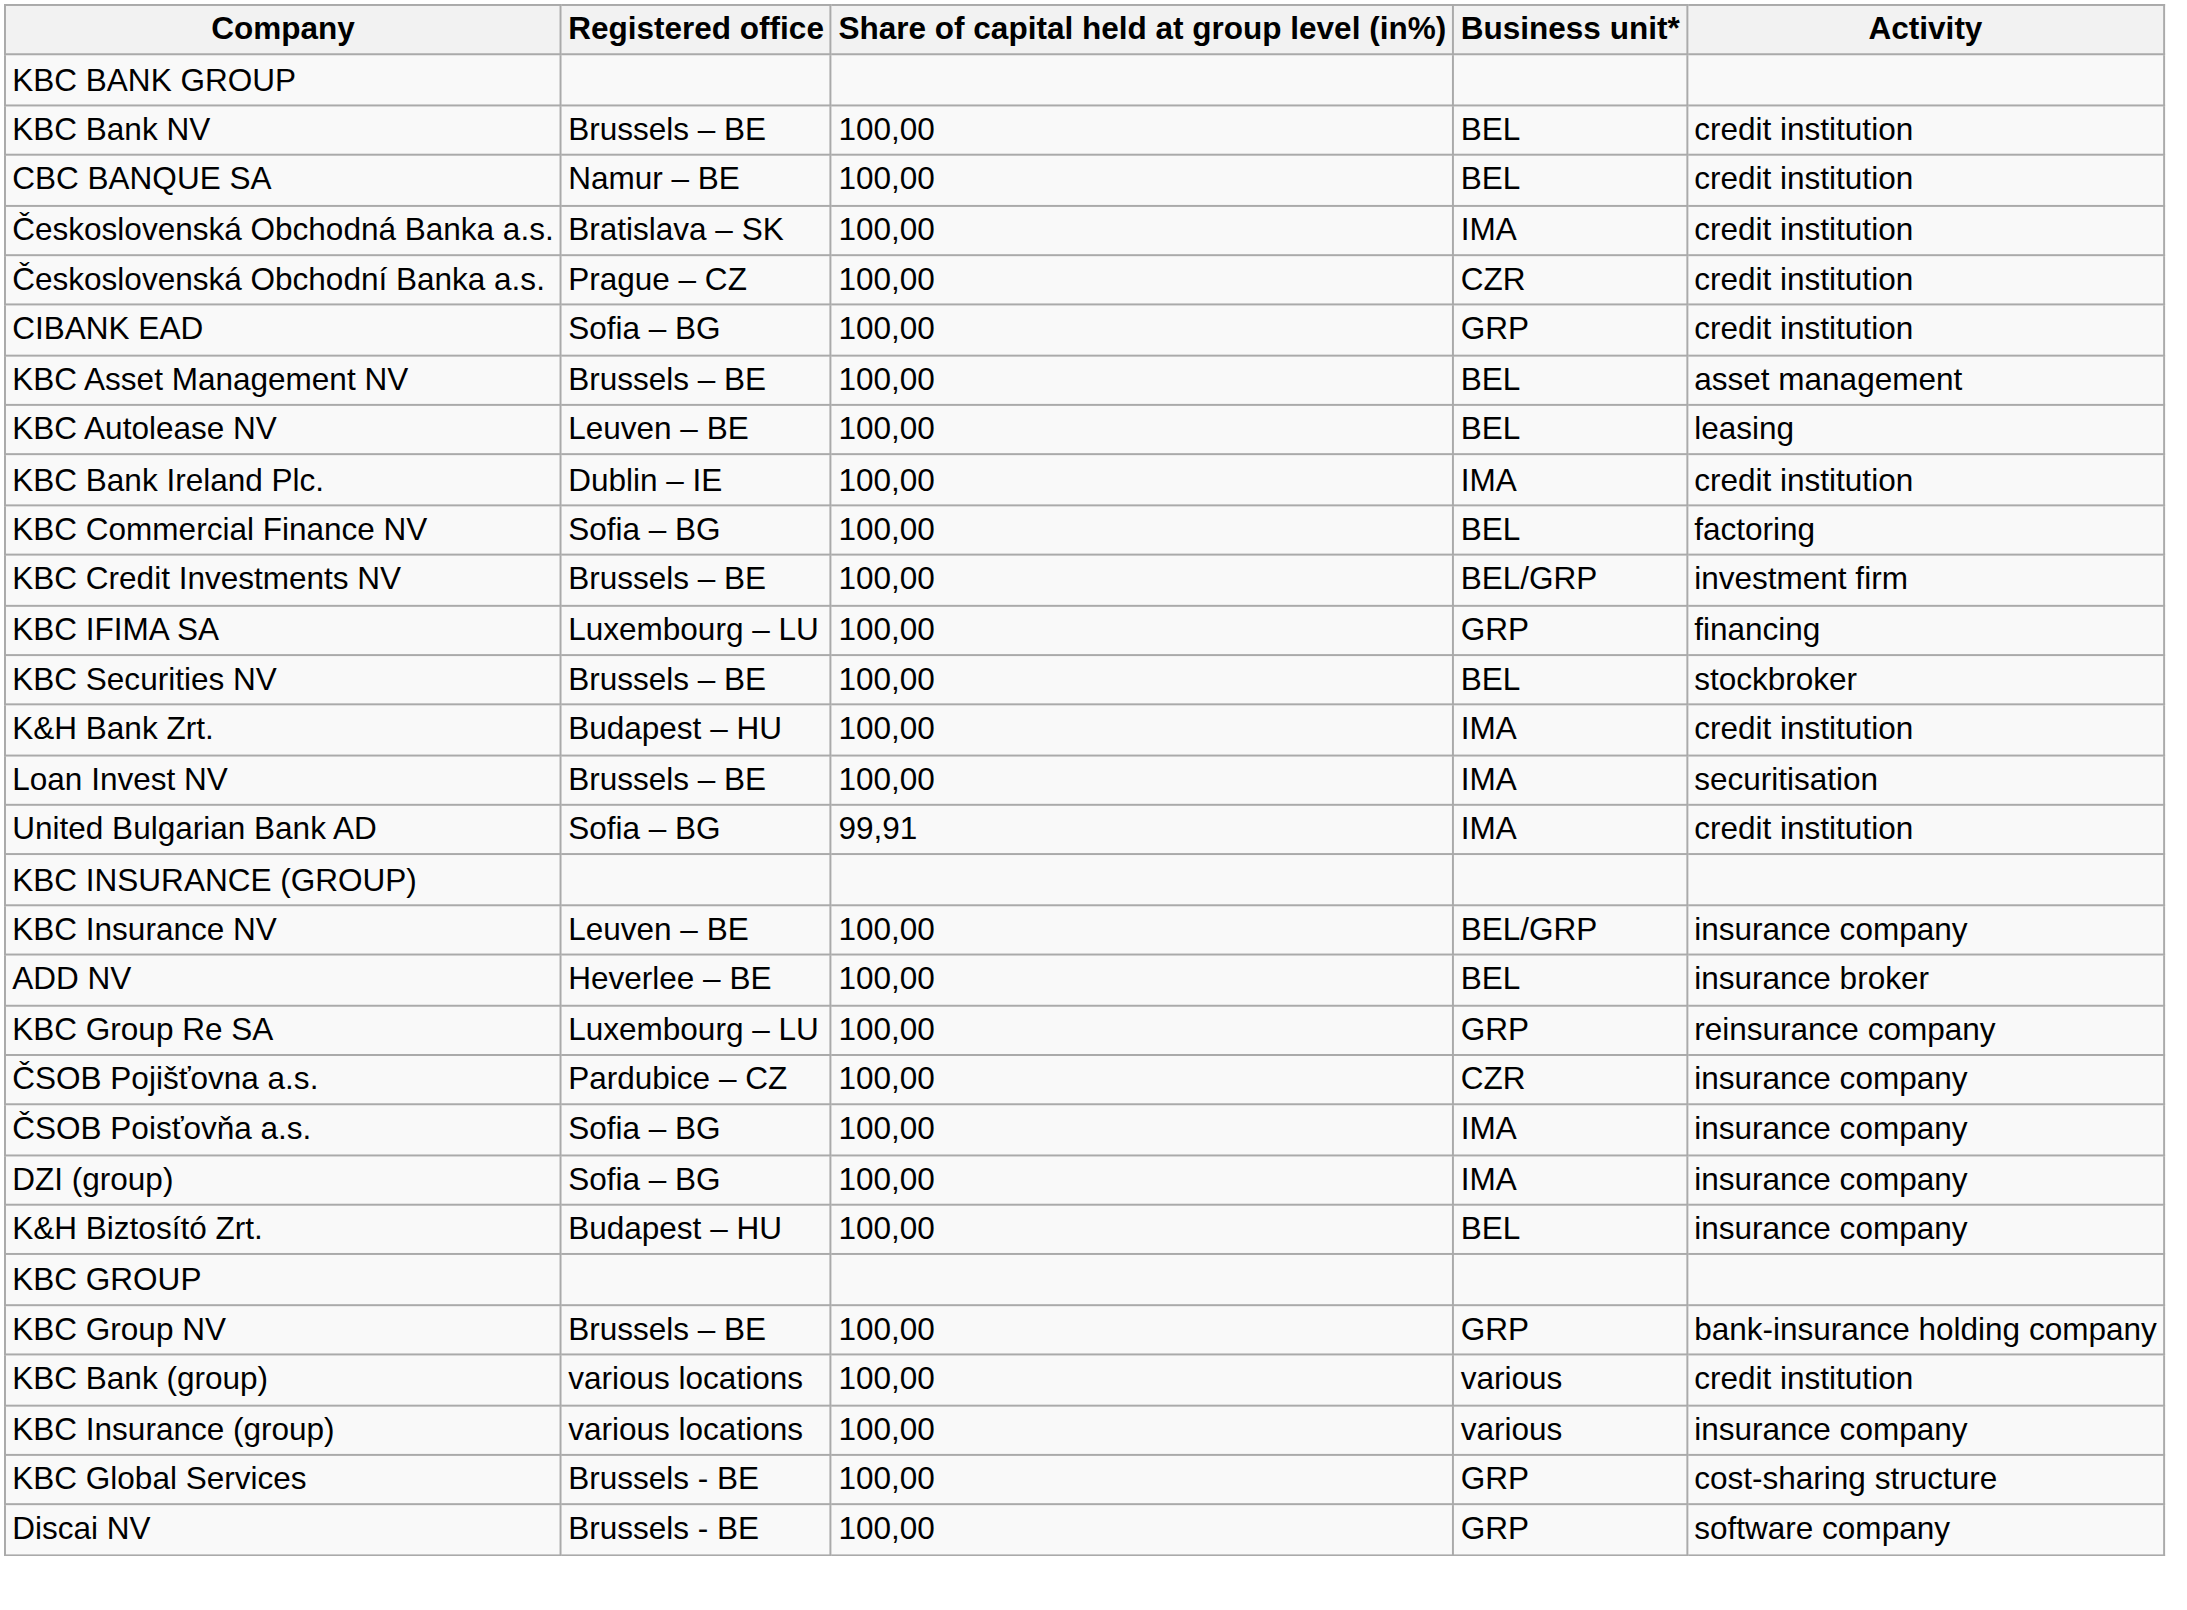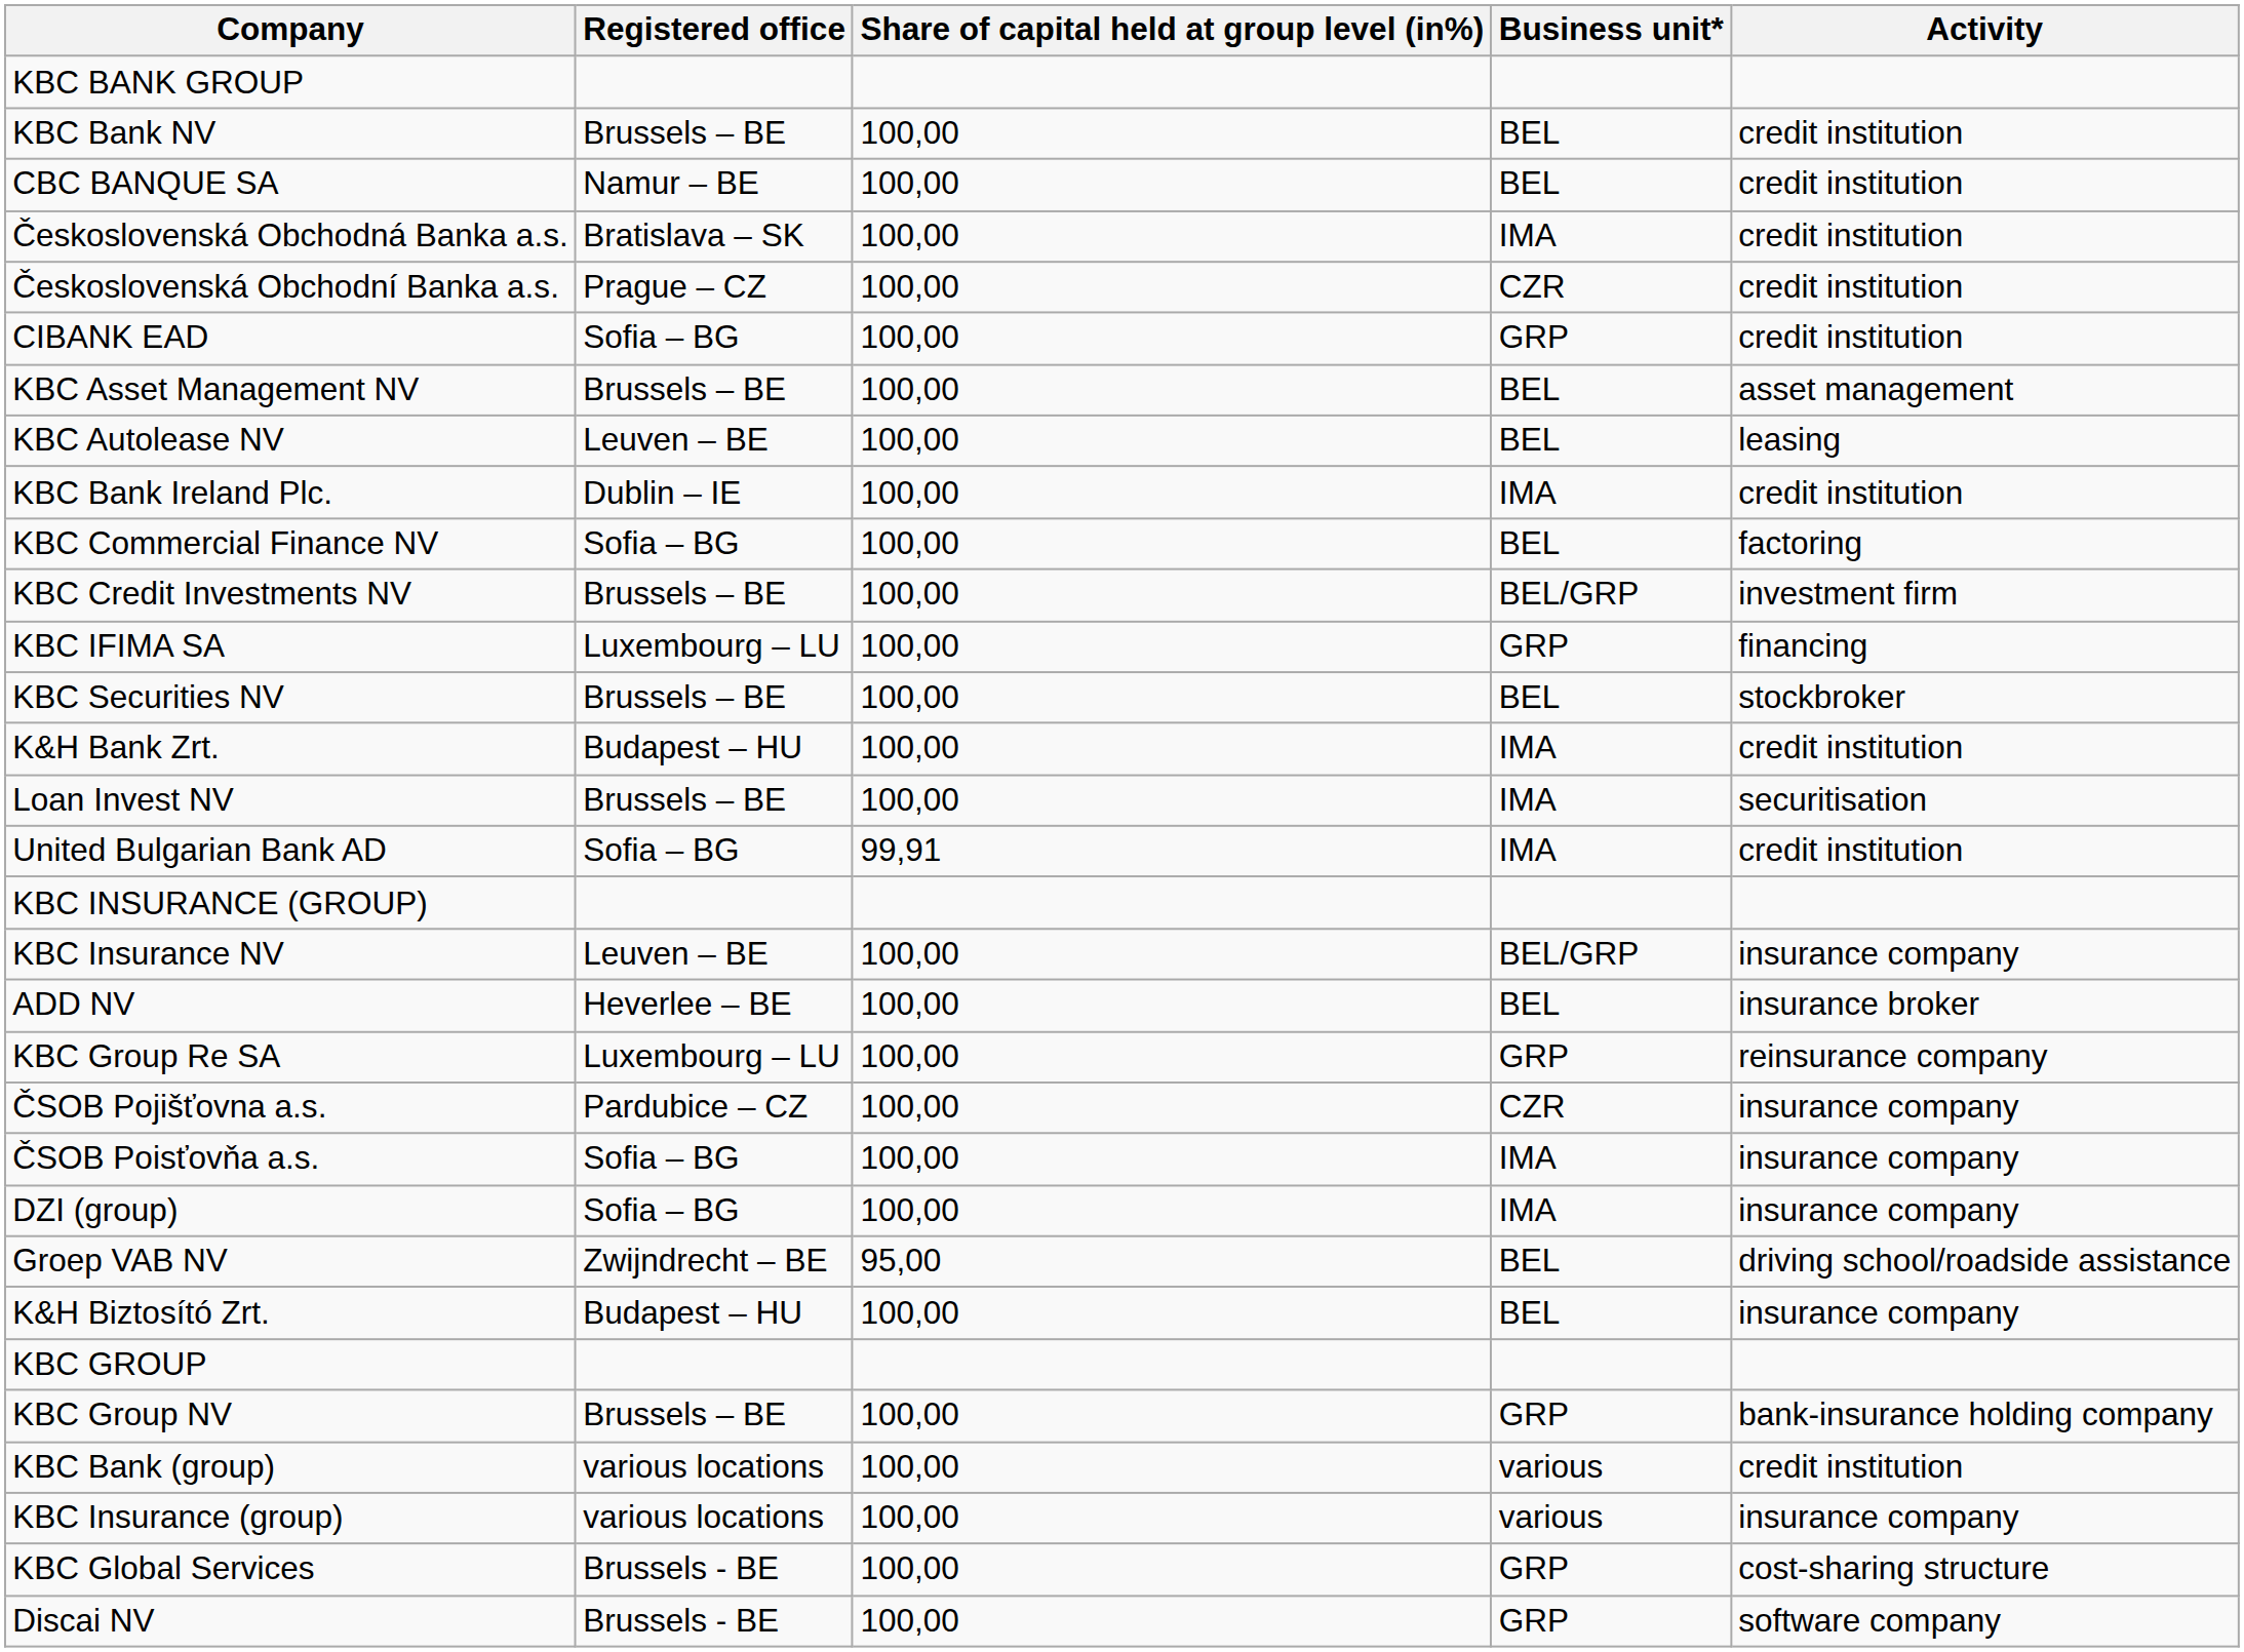+ row: Groep VAB NV | Zwijndrecht – BE | 95,00 | BEL | driving school/roadside assistance
